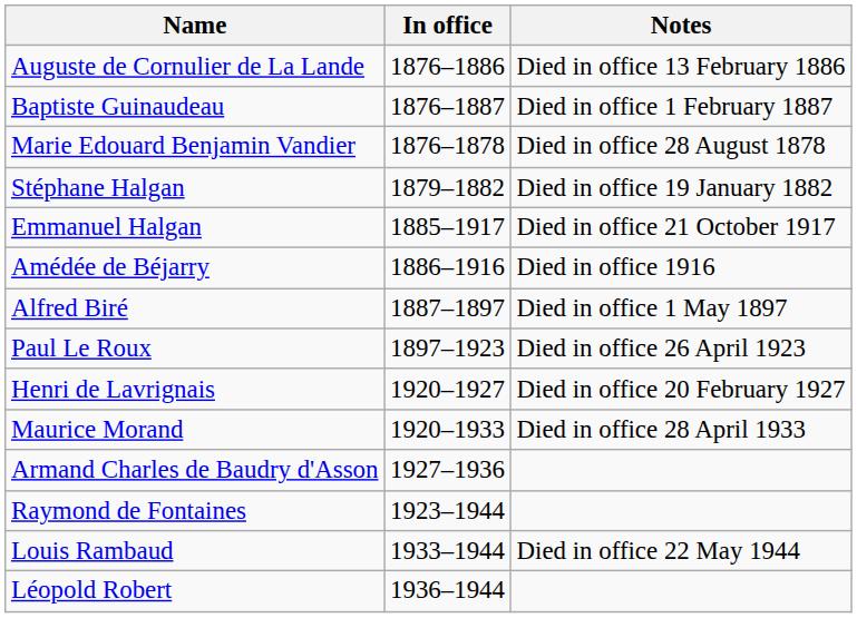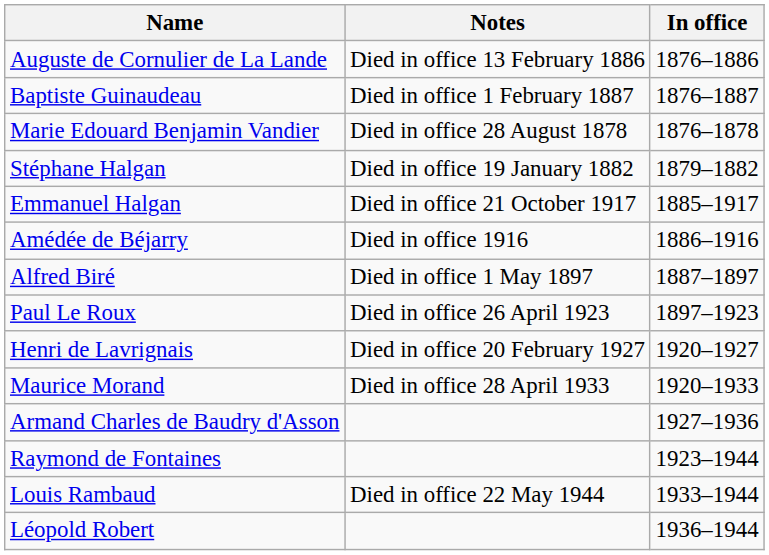columns swapped: In office <-> Notes
